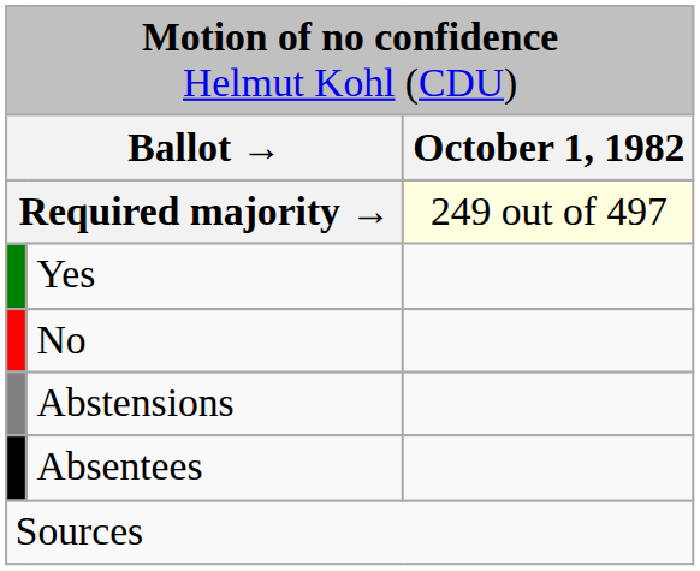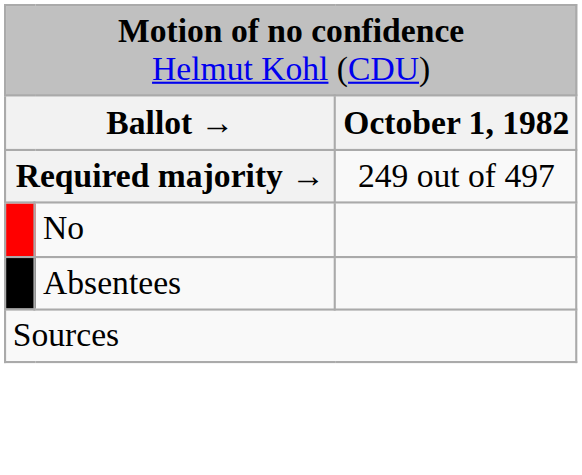Required majority → | column 3: lightyellow background -> no background
- row: Yes
- row: Abstensions
